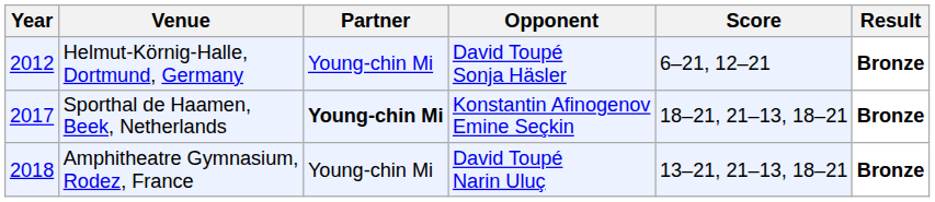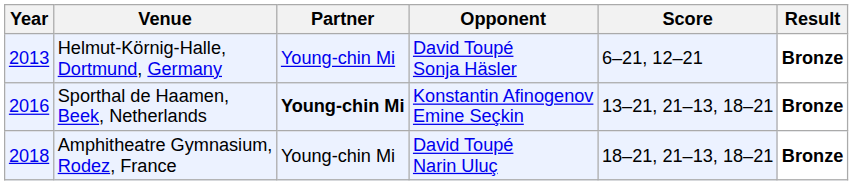Helmut-Körnig-Halle, Dortmund, Germany | Year: 2012 -> 2013
Sporthal de Haamen, Beek, Netherlands | Year: 2017 -> 2016
Sporthal de Haamen, Beek, Netherlands | Score: 18–21, 21–13, 18–21 -> 13–21, 21–13, 18–21
Amphitheatre Gymnasium, Rodez, France | Score: 13–21, 21–13, 18–21 -> 18–21, 21–13, 18–21
